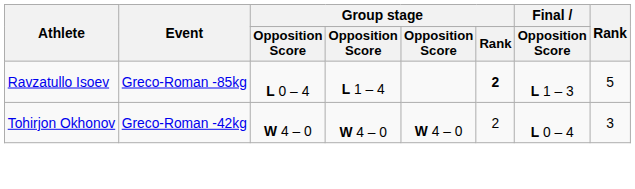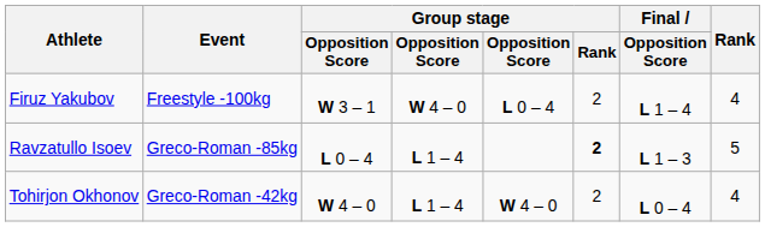+ row: Firuz Yakubov | Freestyle -100kg | W 3 – 1 | W 4 – 0 | L 0 – 4 | 2 | L 1 – 4 | 4
Tohirjon Okhonov | column 4: W 4 – 0 -> L 1 – 4
Tohirjon Okhonov | Rank: 3 -> 4
